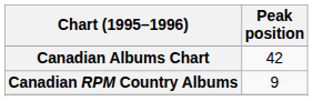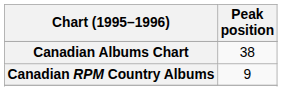Canadian Albums Chart | Peak position: 42 -> 38
